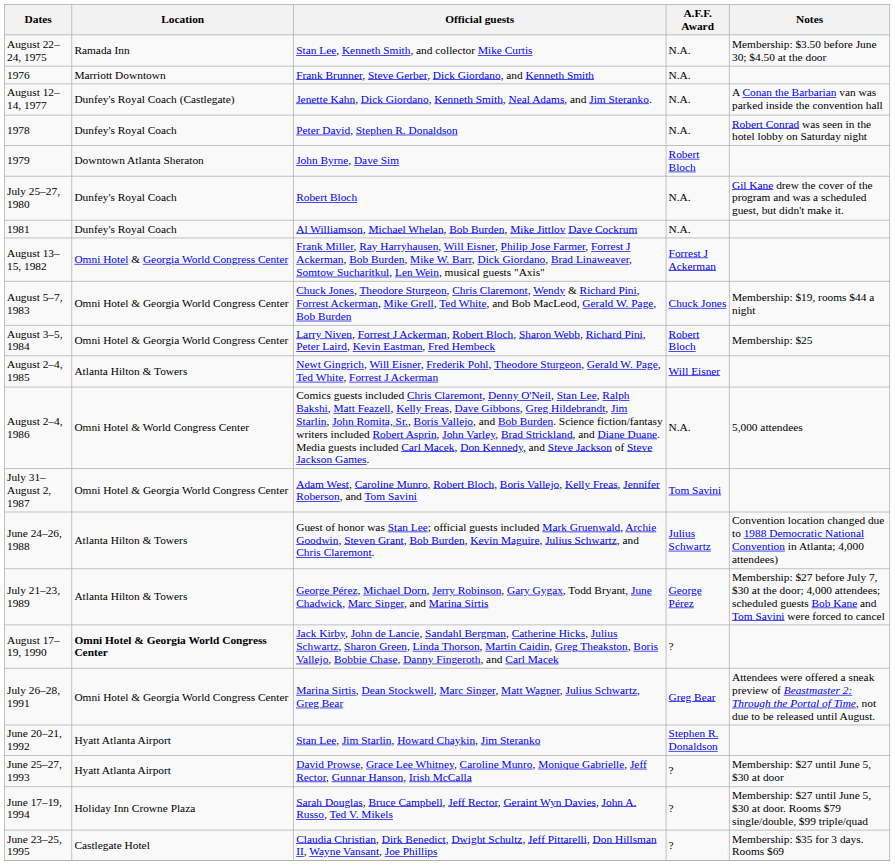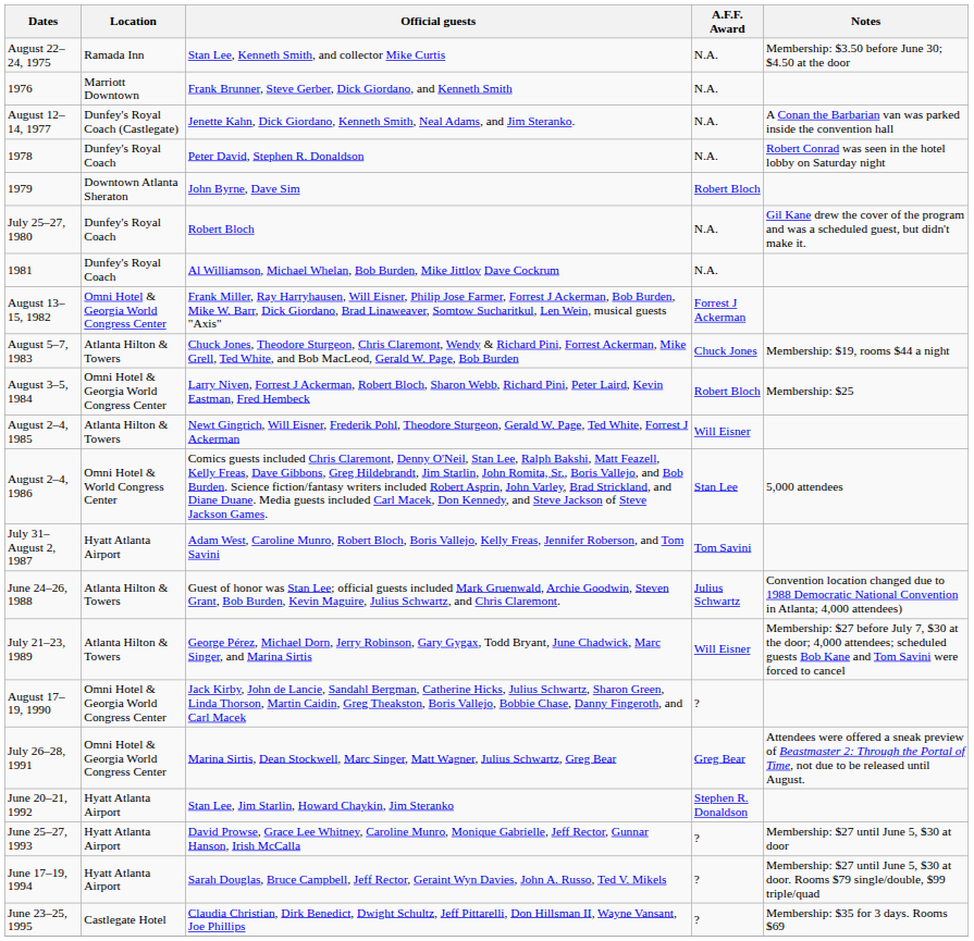August 5–7, 1983 | Location: Omni Hotel & Georgia World Congress Center -> Atlanta Hilton & Towers
August 2–4, 1986 | A.F.F. Award: N.A. -> Stan Lee
July 31–August 2, 1987 | Location: Omni Hotel & Georgia World Congress Center -> Hyatt Atlanta Airport
July 21–23, 1989 | A.F.F. Award: George Pérez -> Will Eisner
August 17–19, 1990 | Location: bold -> normal
June 17–19, 1994 | Location: Holiday Inn Crowne Plaza -> Hyatt Atlanta Airport
